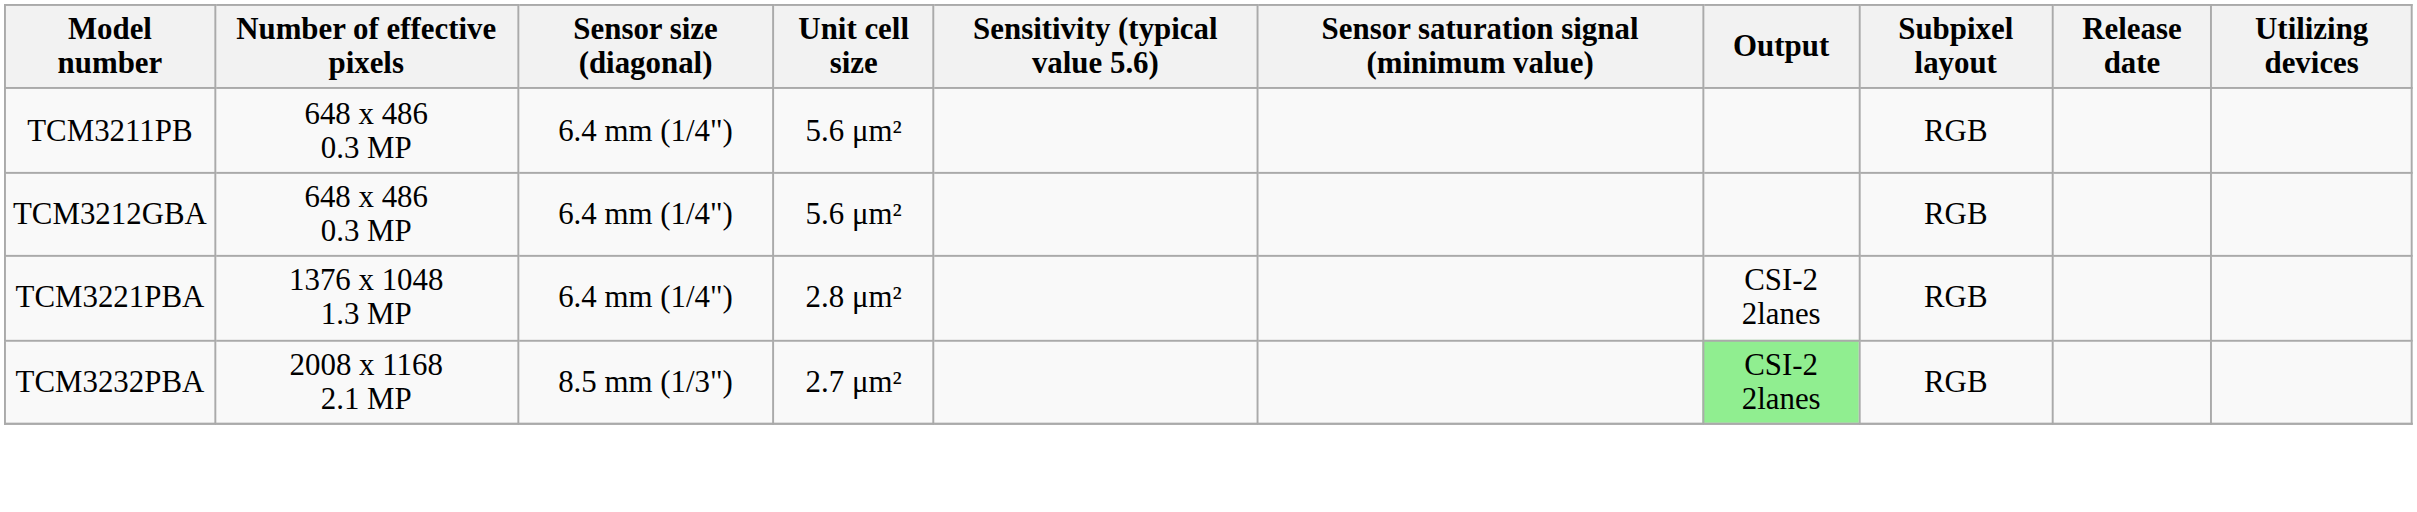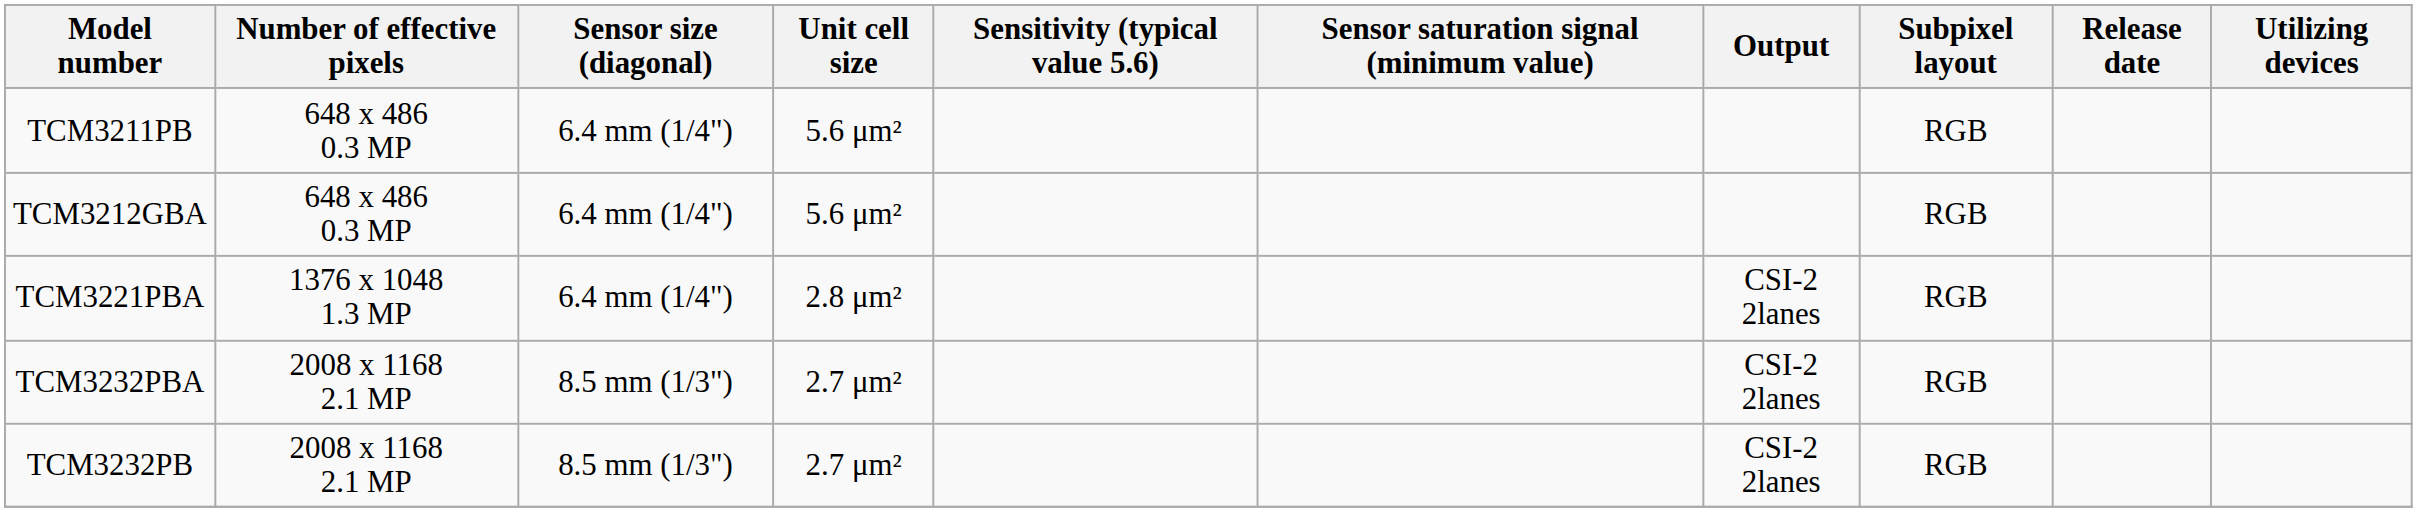TCM3232PBA | Output: lightgreen background -> no background
+ row: TCM3232PB | 2008 x 1168 2.1 MP | 8.5 mm (1/3") | 2.7 μm² | CSI-2 2lanes | RGB
